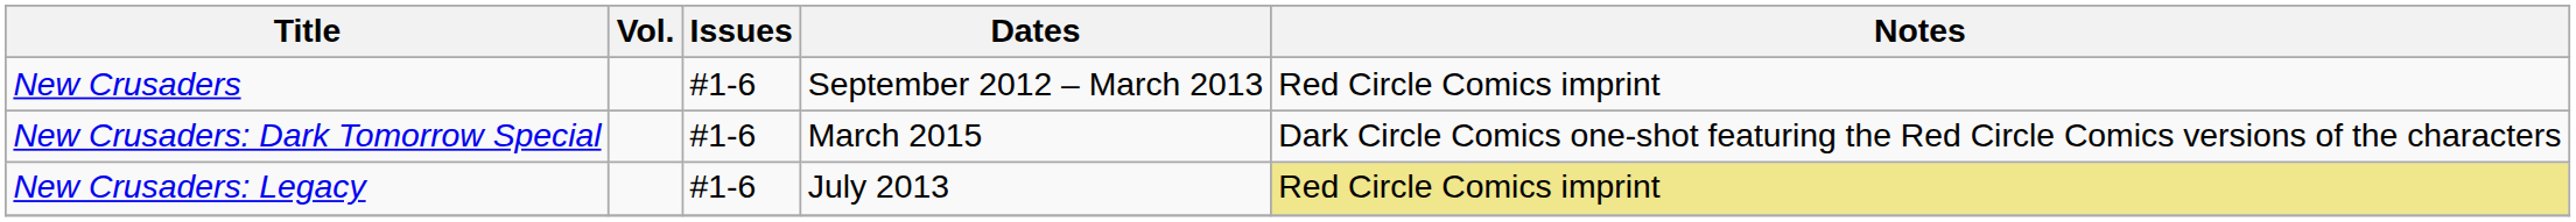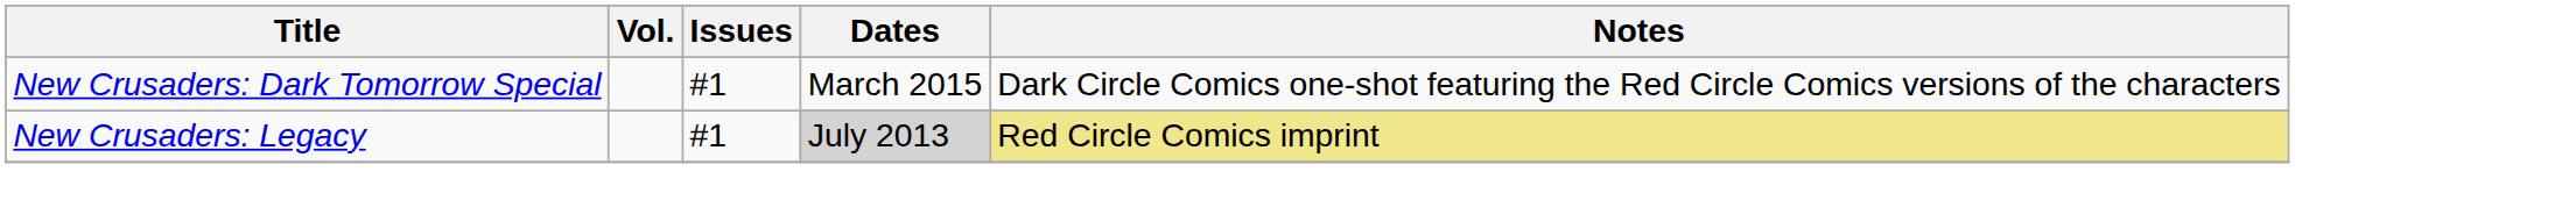- row: New Crusaders | #1-6 | September 2012 – March 2013 | Red Circle Comics imprint
New Crusaders: Dark Tomorrow Special | Issues: #1-6 -> #1
New Crusaders: Legacy | Issues: #1-6 -> #1
New Crusaders: Legacy | Dates: no background -> lightgrey background
